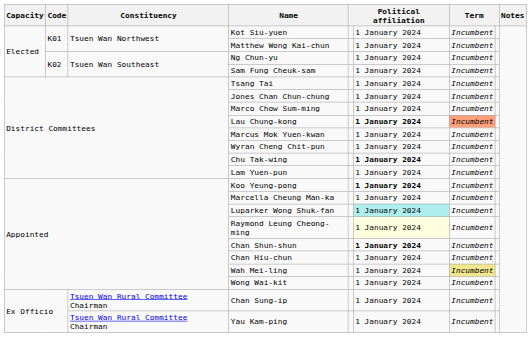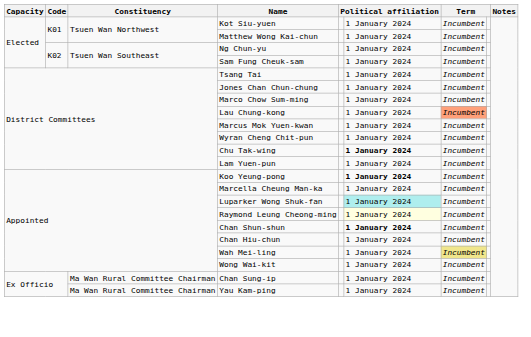Lau Chung-kong | column 6: bold -> normal
Chan Sung-ip | Constituency: Tsuen Wan Rural Committee Chairman -> Ma Wan Rural Committee Chairman
Yau Kam-ping | Constituency: Tsuen Wan Rural Committee Chairman -> Ma Wan Rural Committee Chairman
